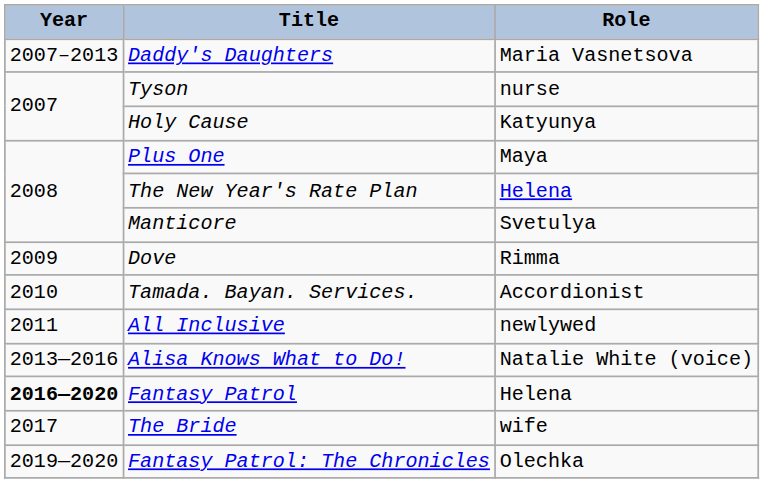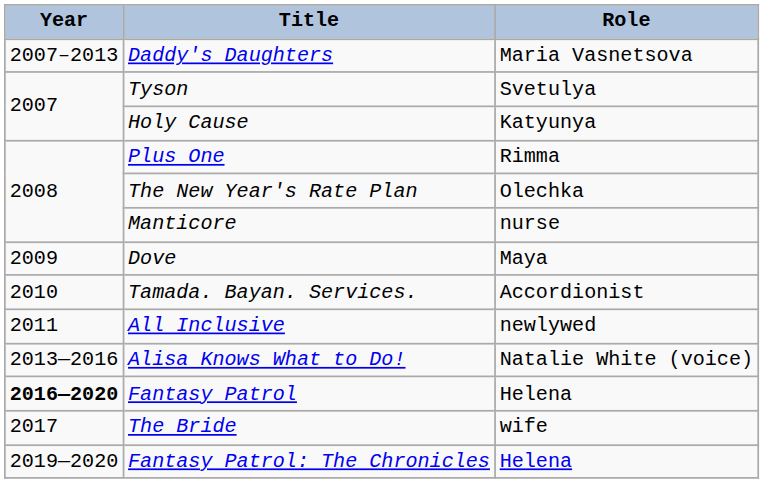Tyson | Role: nurse -> Svetulya
Plus One | Role: Maya -> Rimma
The New Year's Rate Plan | Role: Helena -> Olechka
Manticore | Role: Svetulya -> nurse
Dove | Role: Rimma -> Maya
Fantasy Patrol: The Chronicles | Role: Olechka -> Helena
